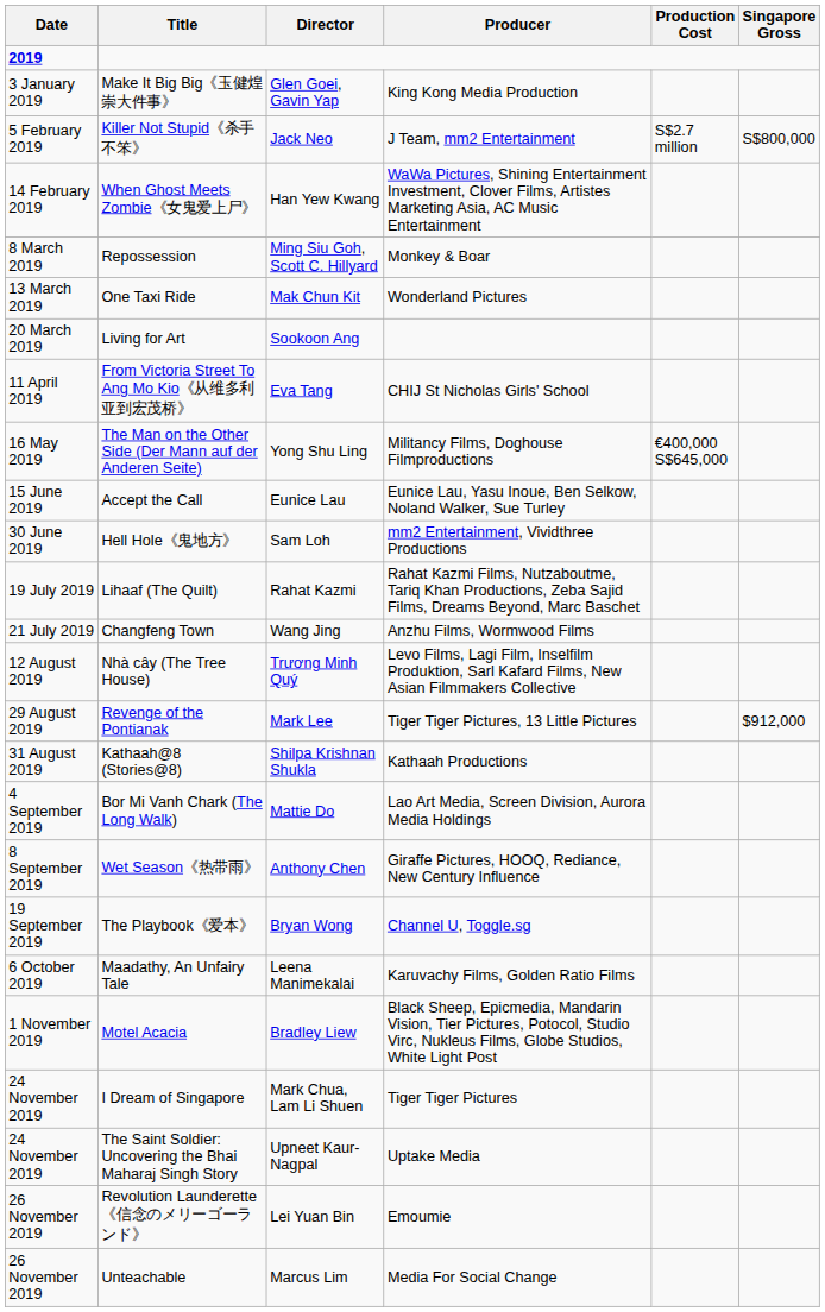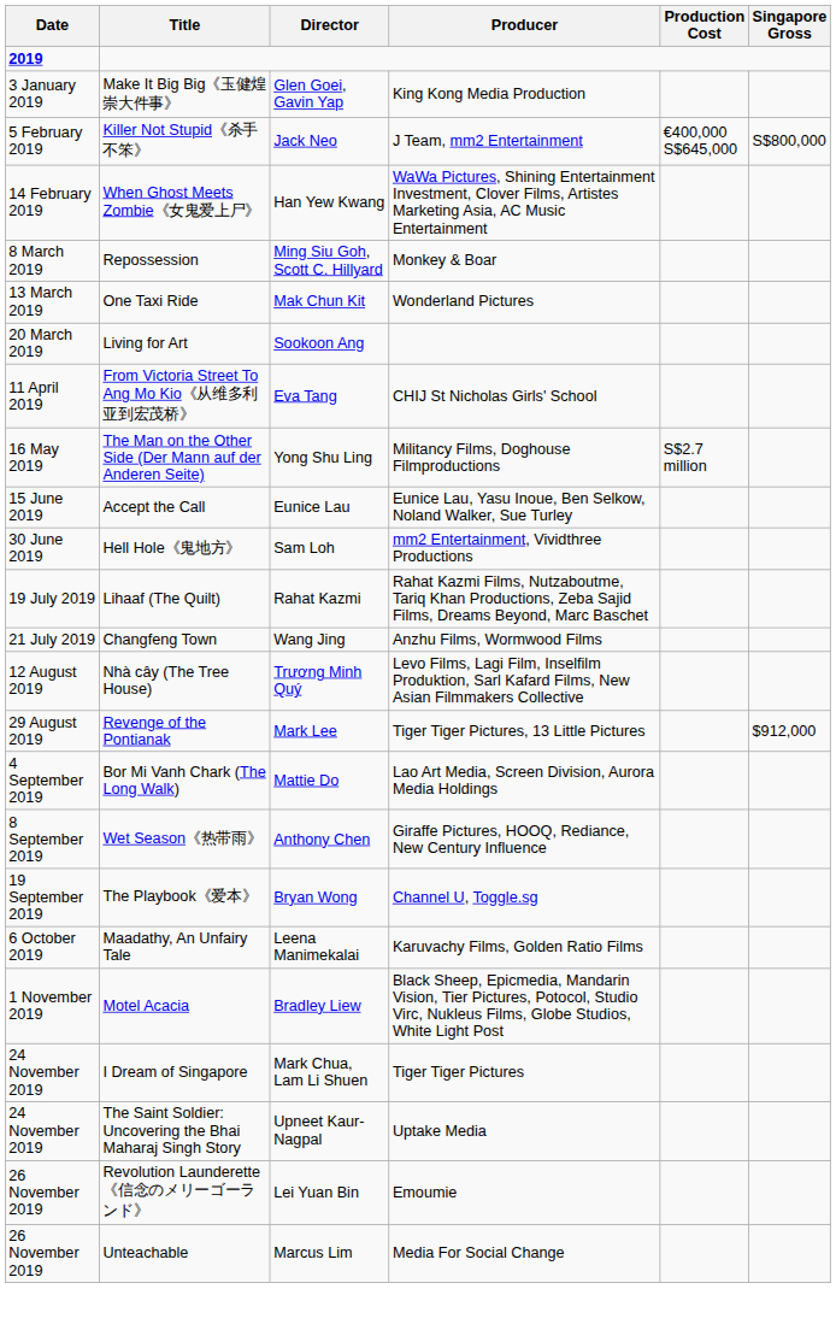Killer Not Stupid《杀手不笨》 | Production Cost: S$2.7 million -> €400,000 S$645,000
The Man on the Other Side (Der Mann auf der Anderen Seite) | Production Cost: €400,000 S$645,000 -> S$2.7 million
- row: 31 August 2019 | Kathaah@8 (Stories@8) | Shilpa Krishnan Shukla | Kathaah Productions
